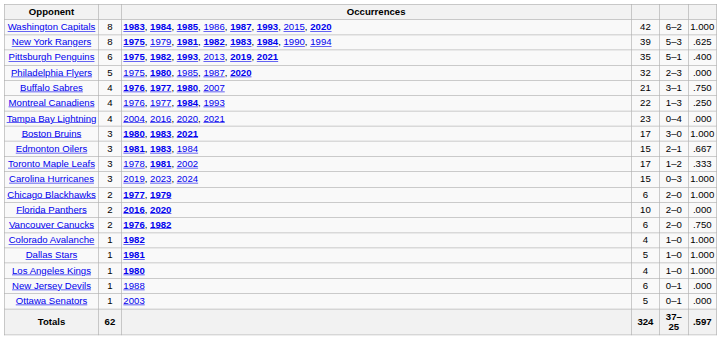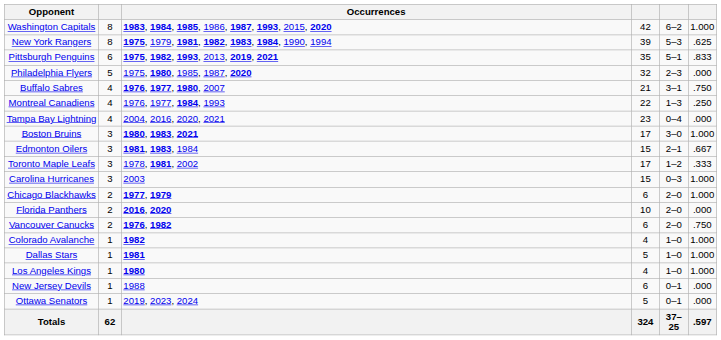Pittsburgh Penguins | column 6: .400 -> .833
Carolina Hurricanes | Occurrences: 2019, 2023, 2024 -> 2003
Ottawa Senators | Occurrences: 2003 -> 2019, 2023, 2024
